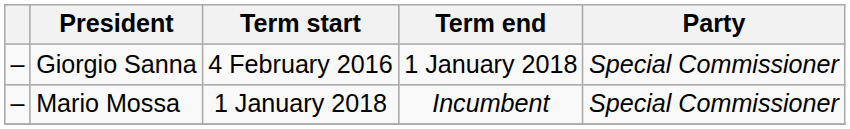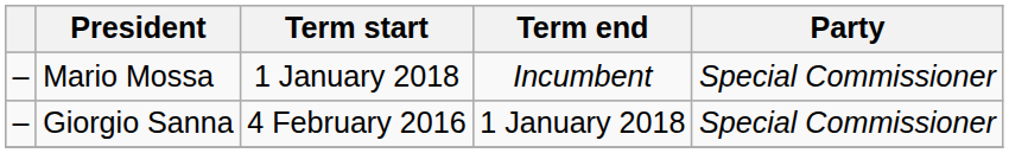rows swapped: Giorgio Sanna <-> Mario Mossa
